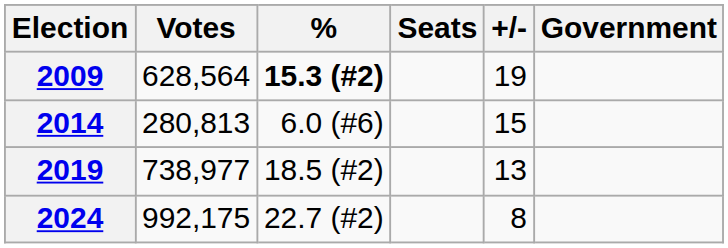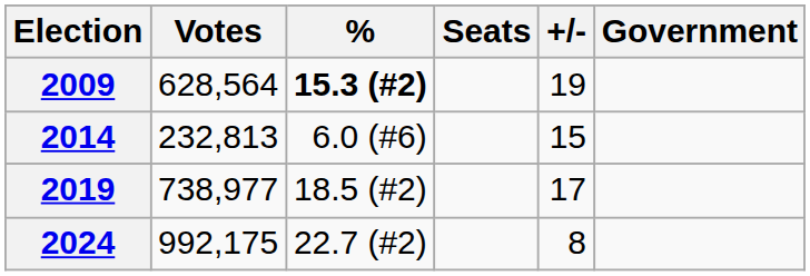2014 | Votes: 280,813 -> 232,813
2019 | +/-: 13 -> 17
